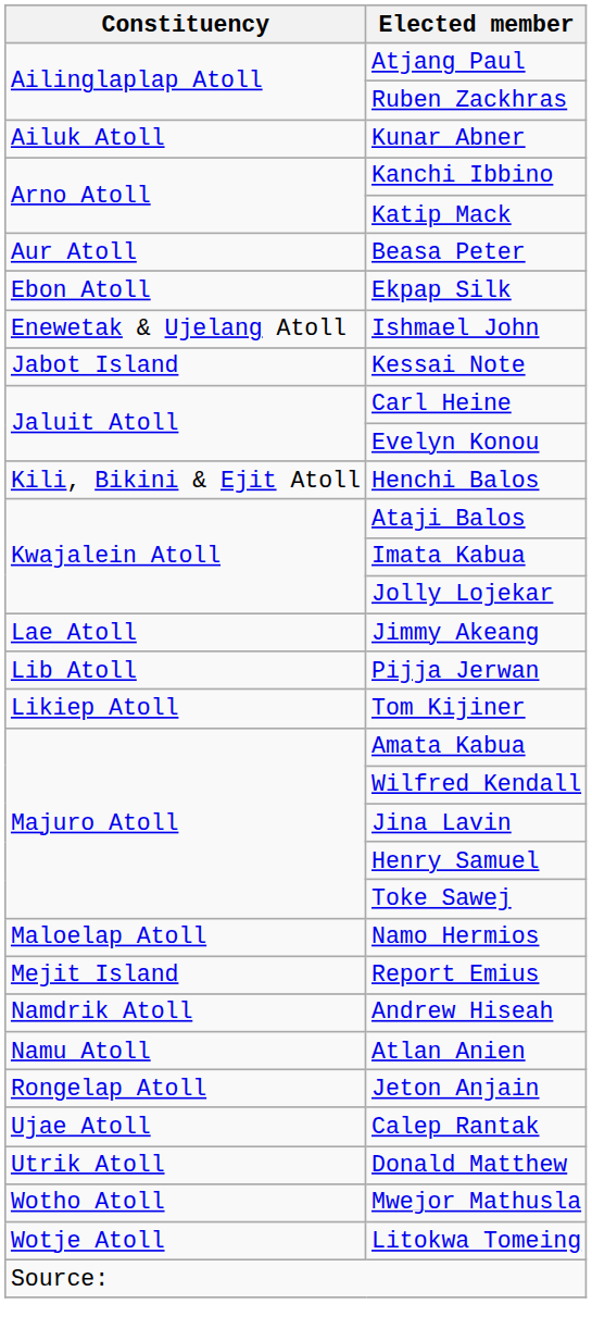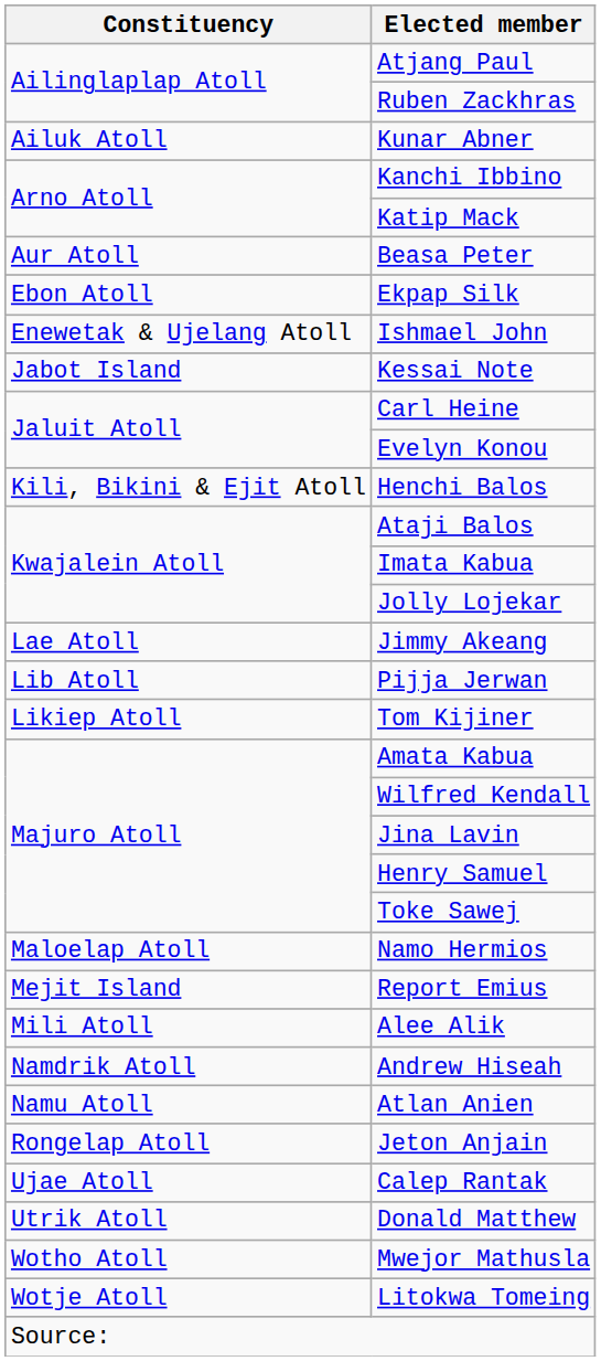+ row: Mili Atoll | Alee Alik
